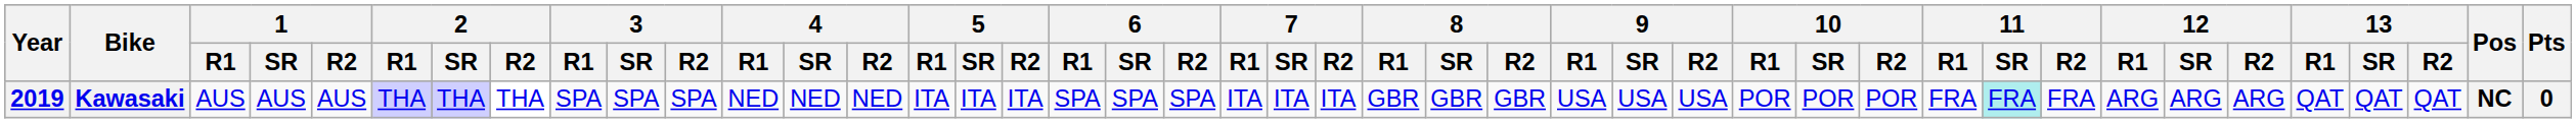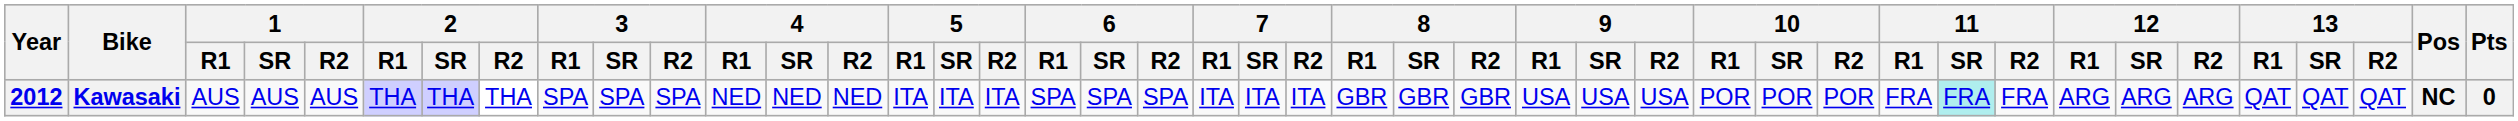Kawasaki | Year: 2019 -> 2012
